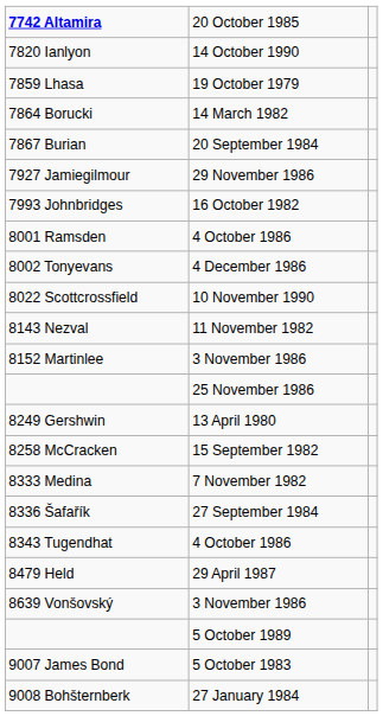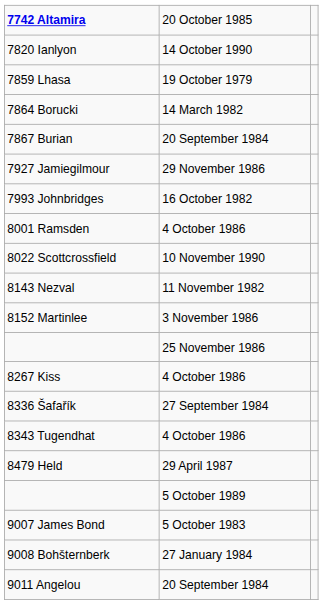- row: 8002 Tonyevans | 4 December 1986
- row: 8249 Gershwin | 13 April 1980
- row: 8258 McCracken | 15 September 1982
+ row: 8267 Kiss | 4 October 1986
- row: 8333 Medina | 7 November 1982
- row: 8639 Vonšovský | 3 November 1986
+ row: 9011 Angelou | 20 September 1984
